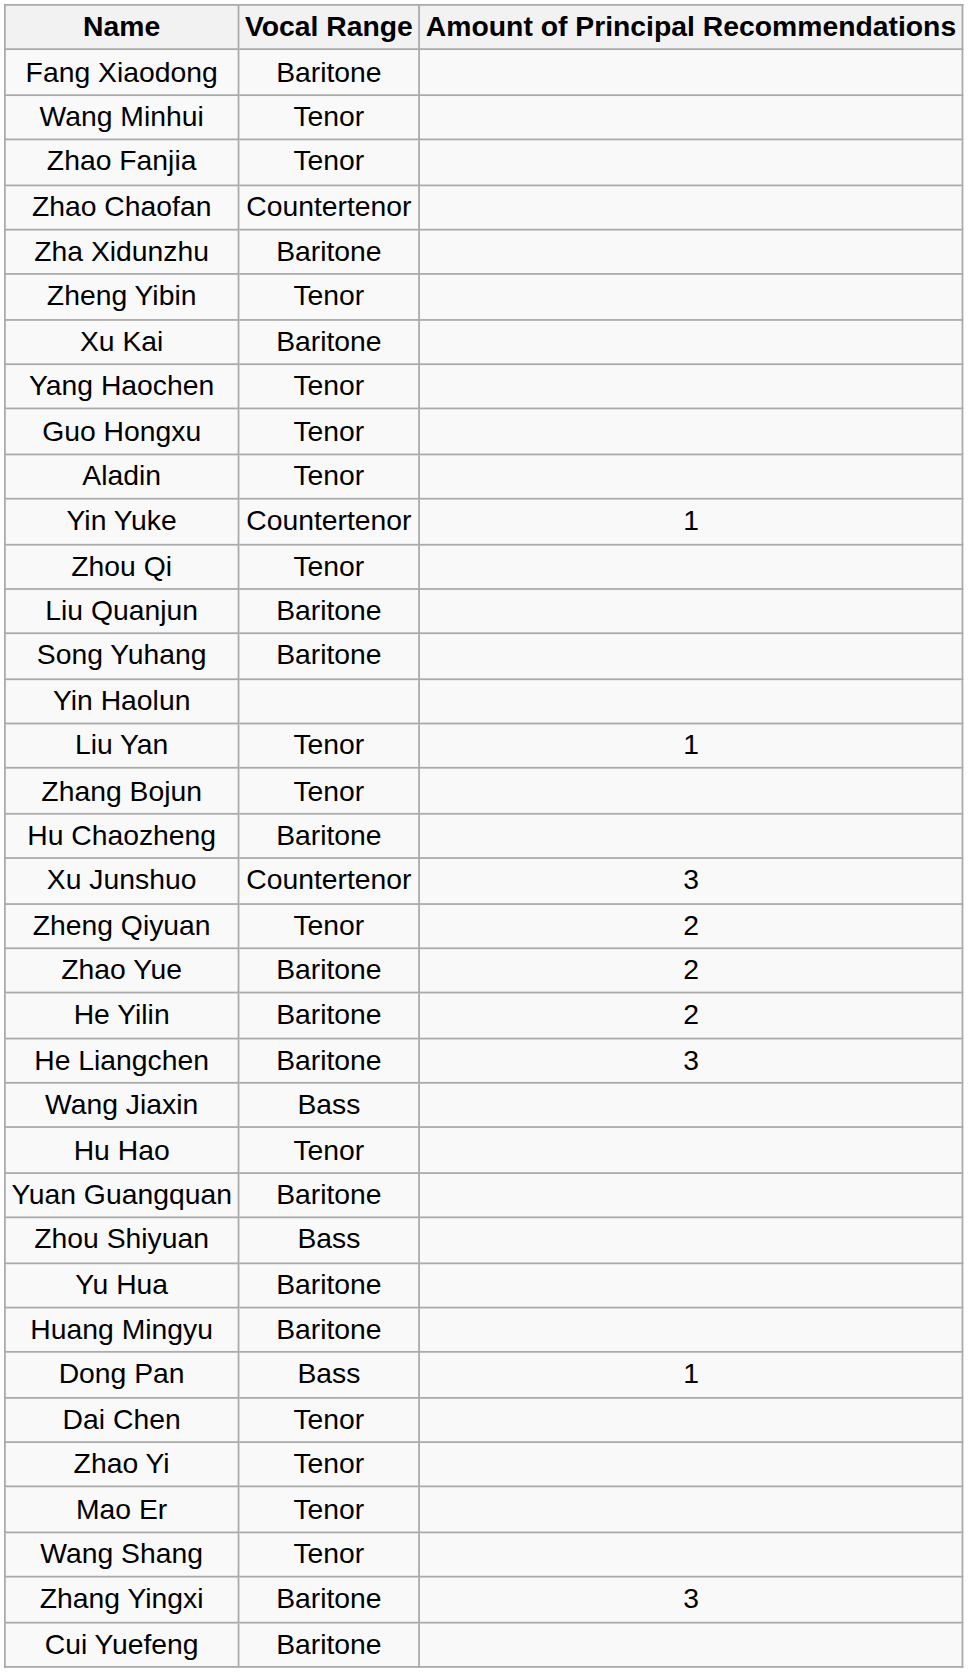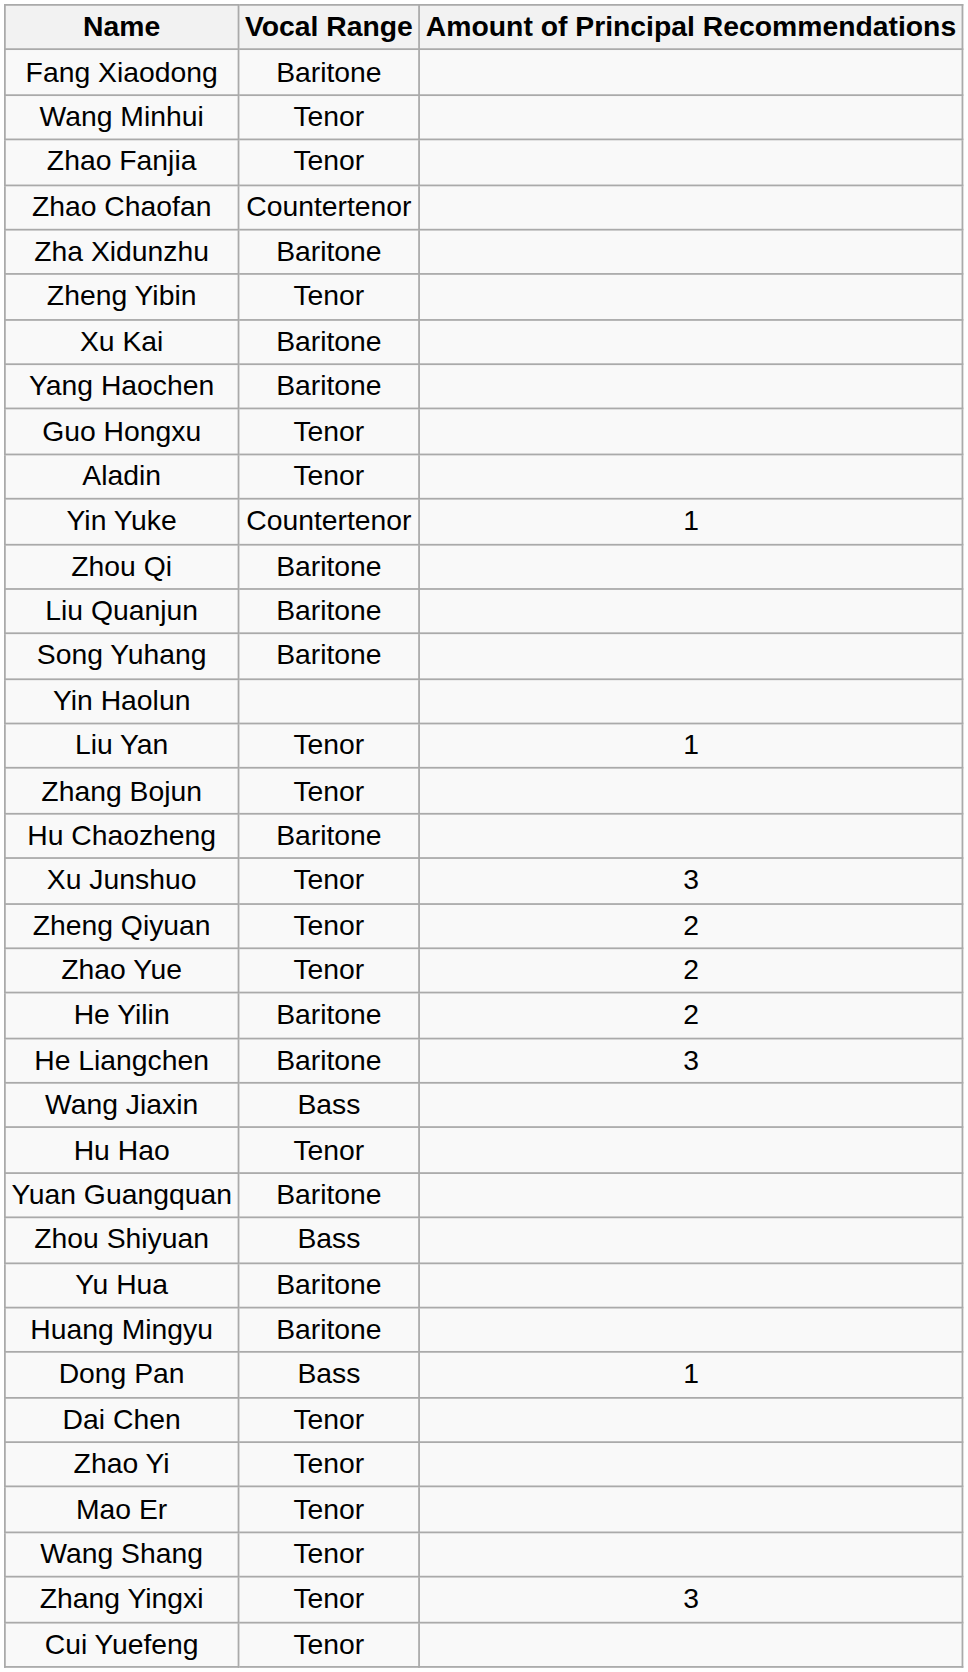Yang Haochen | Vocal Range: Tenor -> Baritone
Zhou Qi | Vocal Range: Tenor -> Baritone
Xu Junshuo | Vocal Range: Countertenor -> Tenor
Zhao Yue | Vocal Range: Baritone -> Tenor
Zhang Yingxi | Vocal Range: Baritone -> Tenor
Cui Yuefeng | Vocal Range: Baritone -> Tenor
